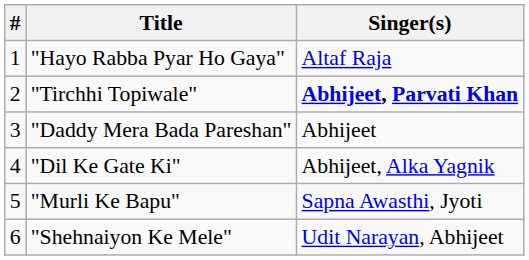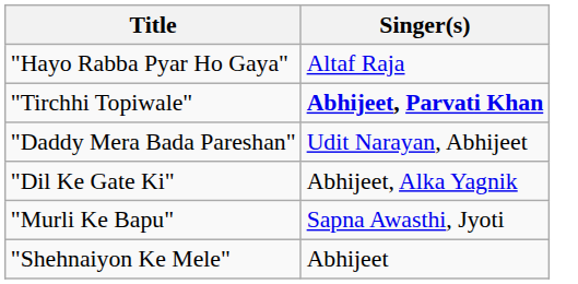- column: # | 1 | 2 | 3 | 4 | 5 | 6
"Daddy Mera Bada Pareshan" | Singer(s): Abhijeet -> Udit Narayan, Abhijeet
"Shehnaiyon Ke Mele" | Singer(s): Udit Narayan, Abhijeet -> Abhijeet
